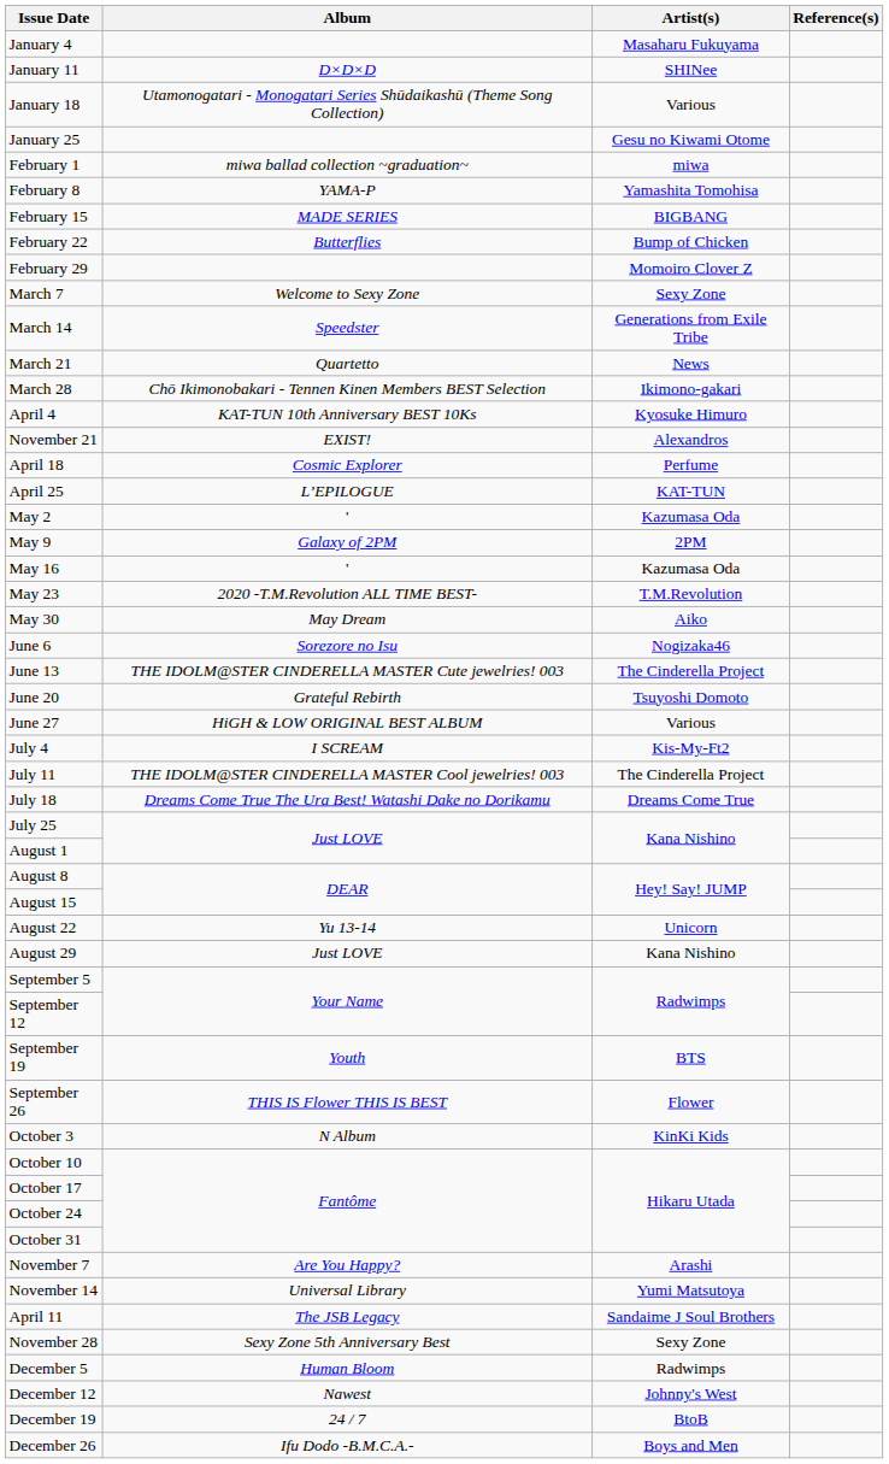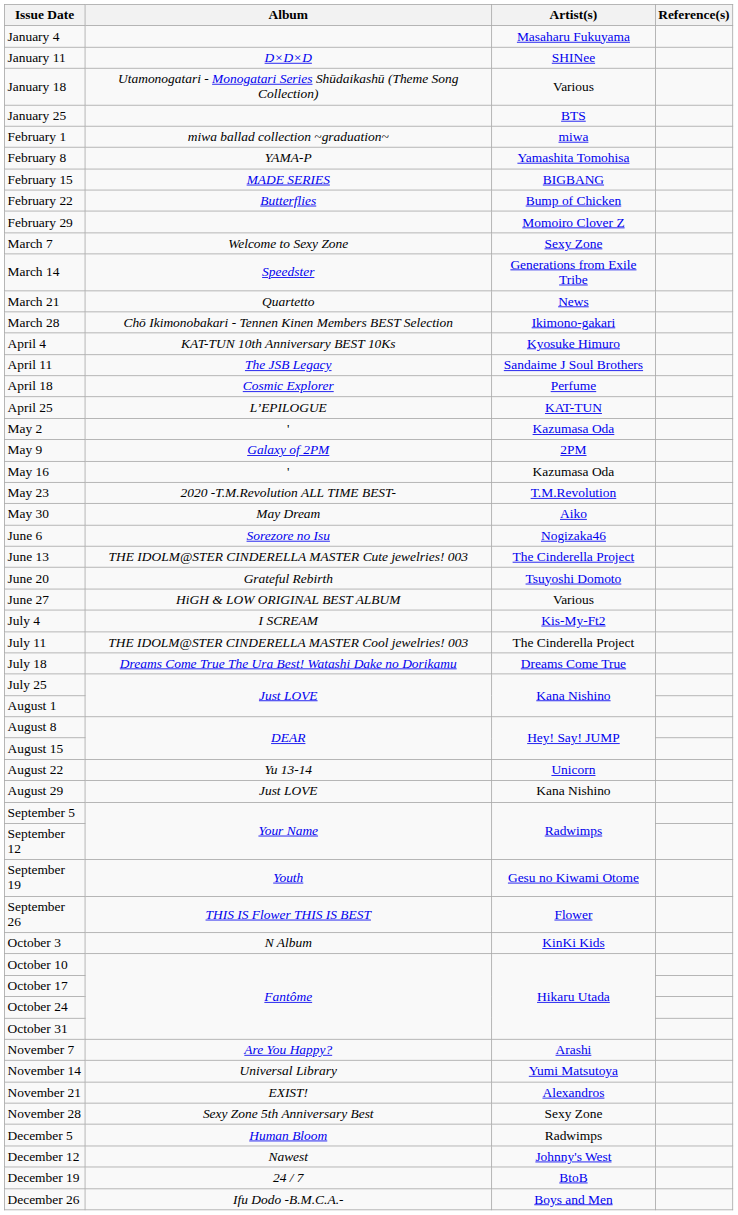January 25 | Artist(s): Gesu no Kiwami Otome -> BTS
rows swapped: April 11 <-> November 21
September 19 | Artist(s): BTS -> Gesu no Kiwami Otome
